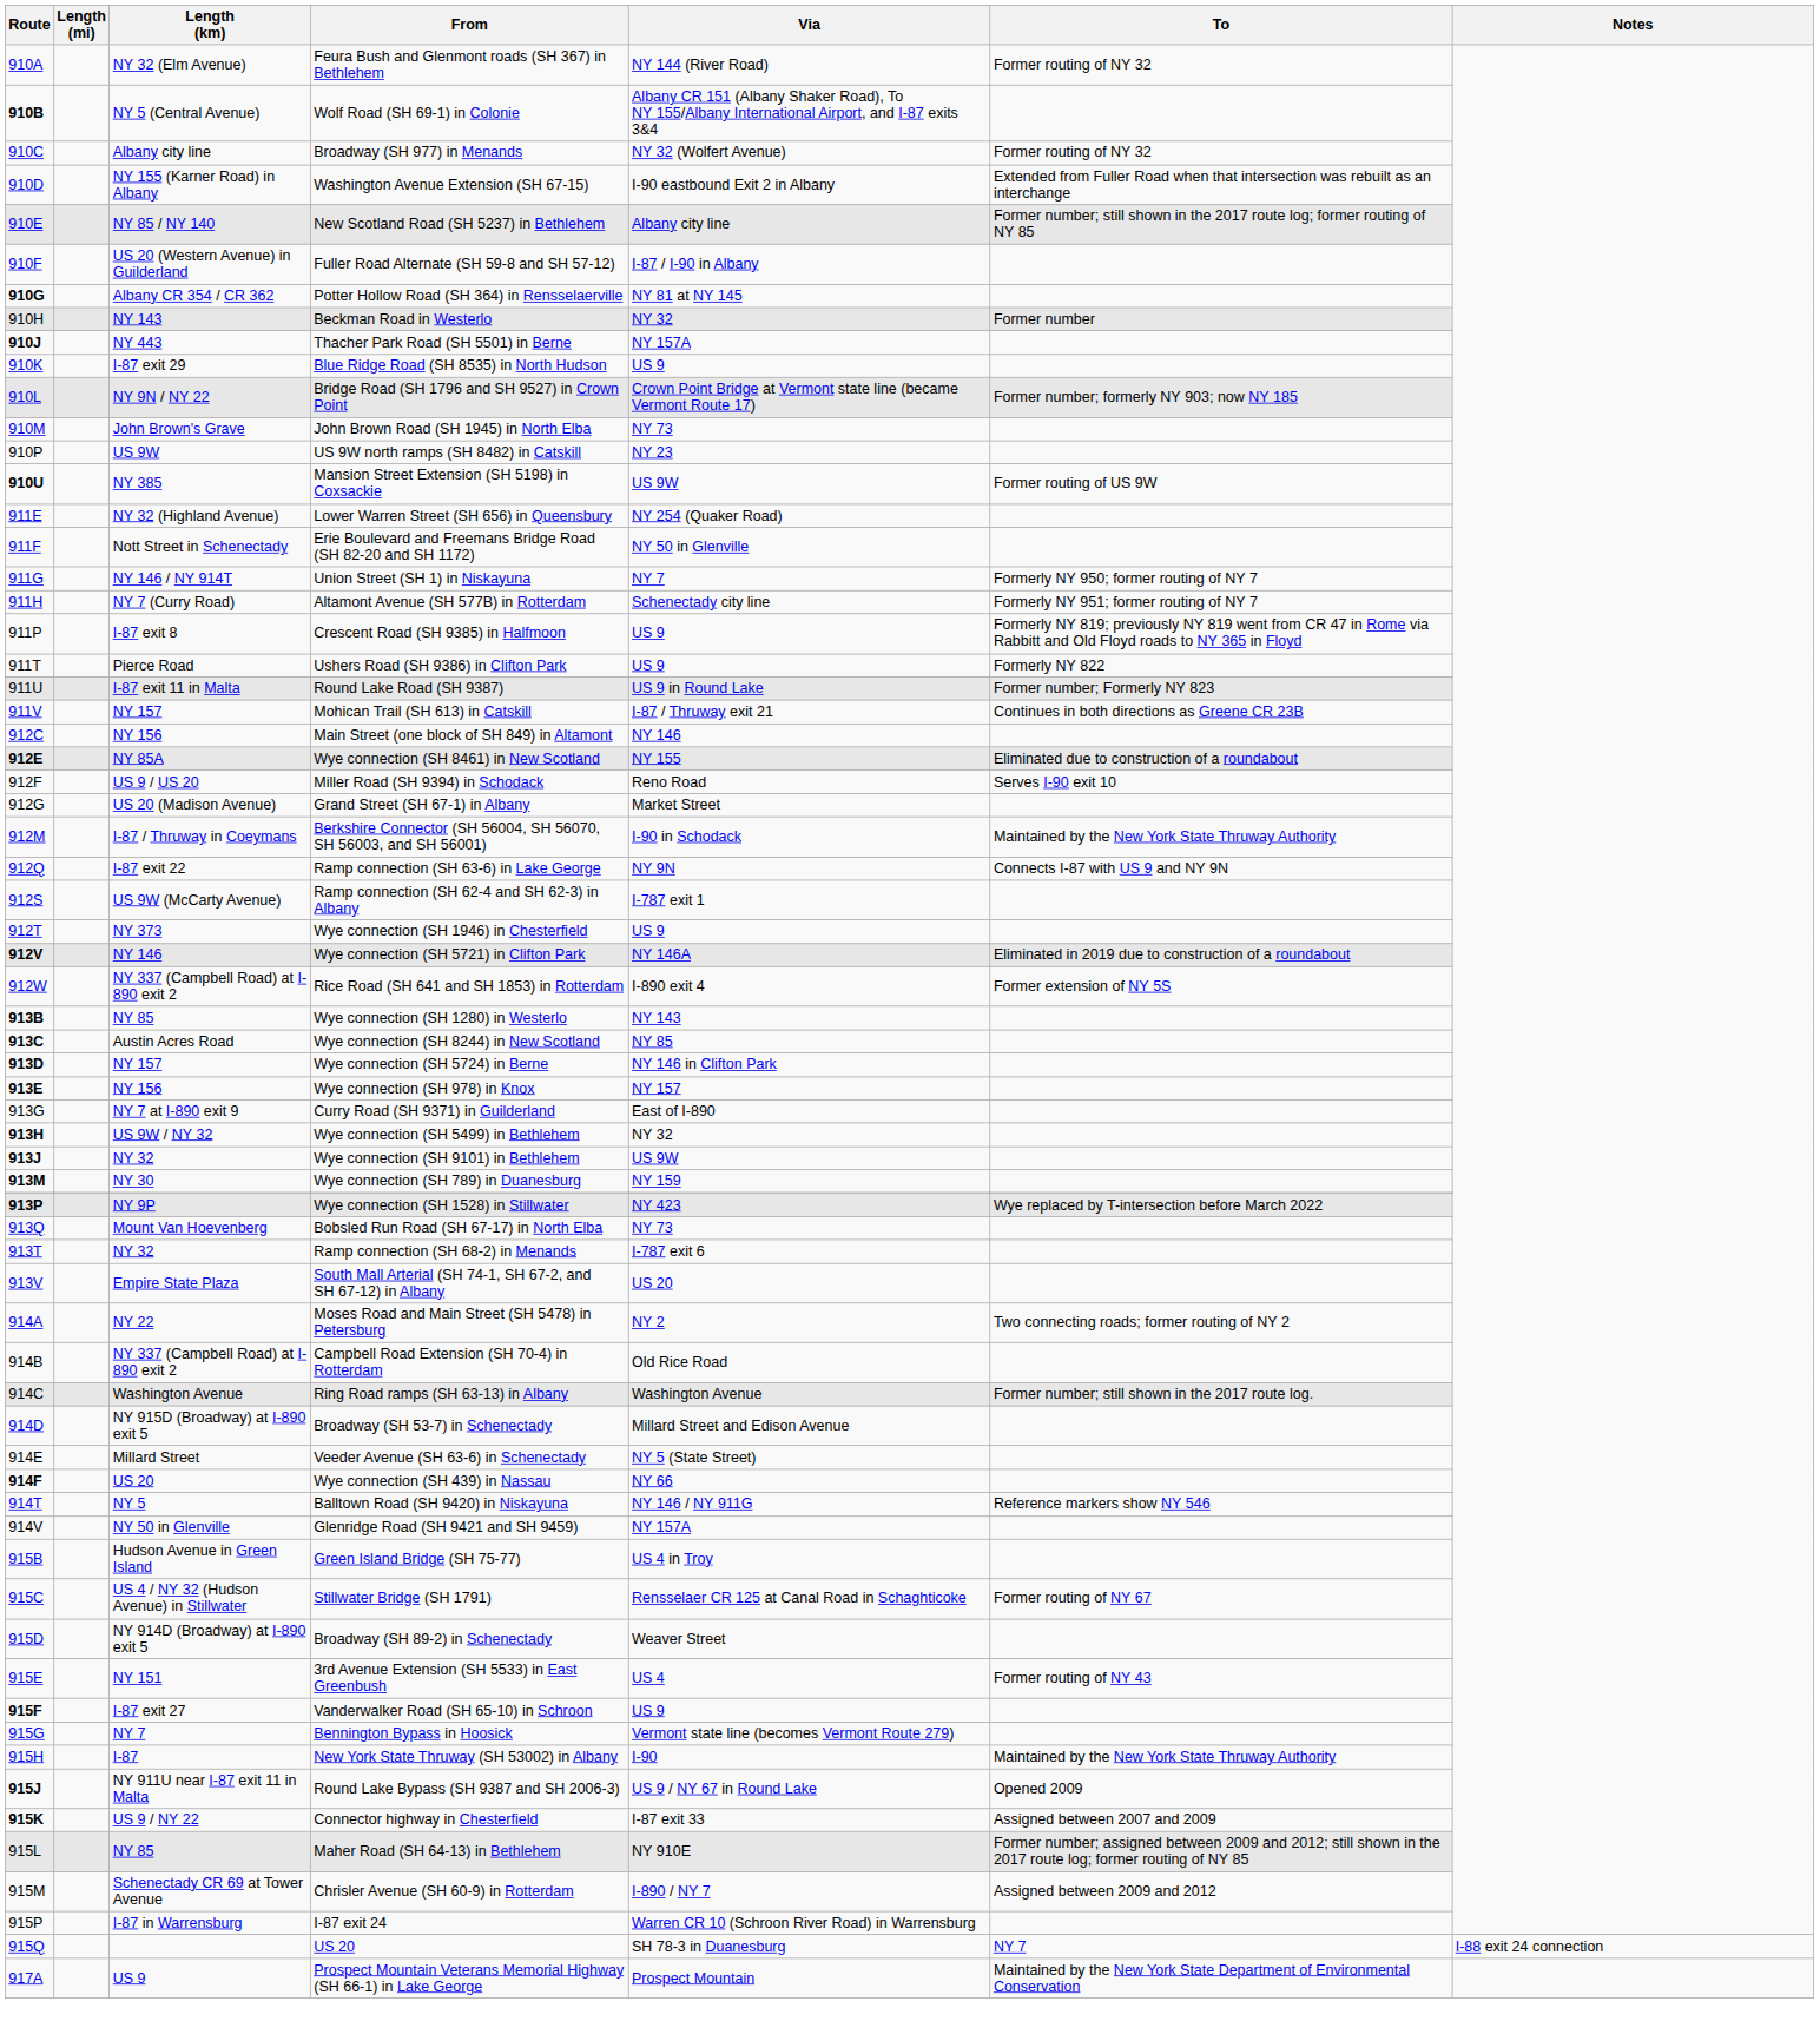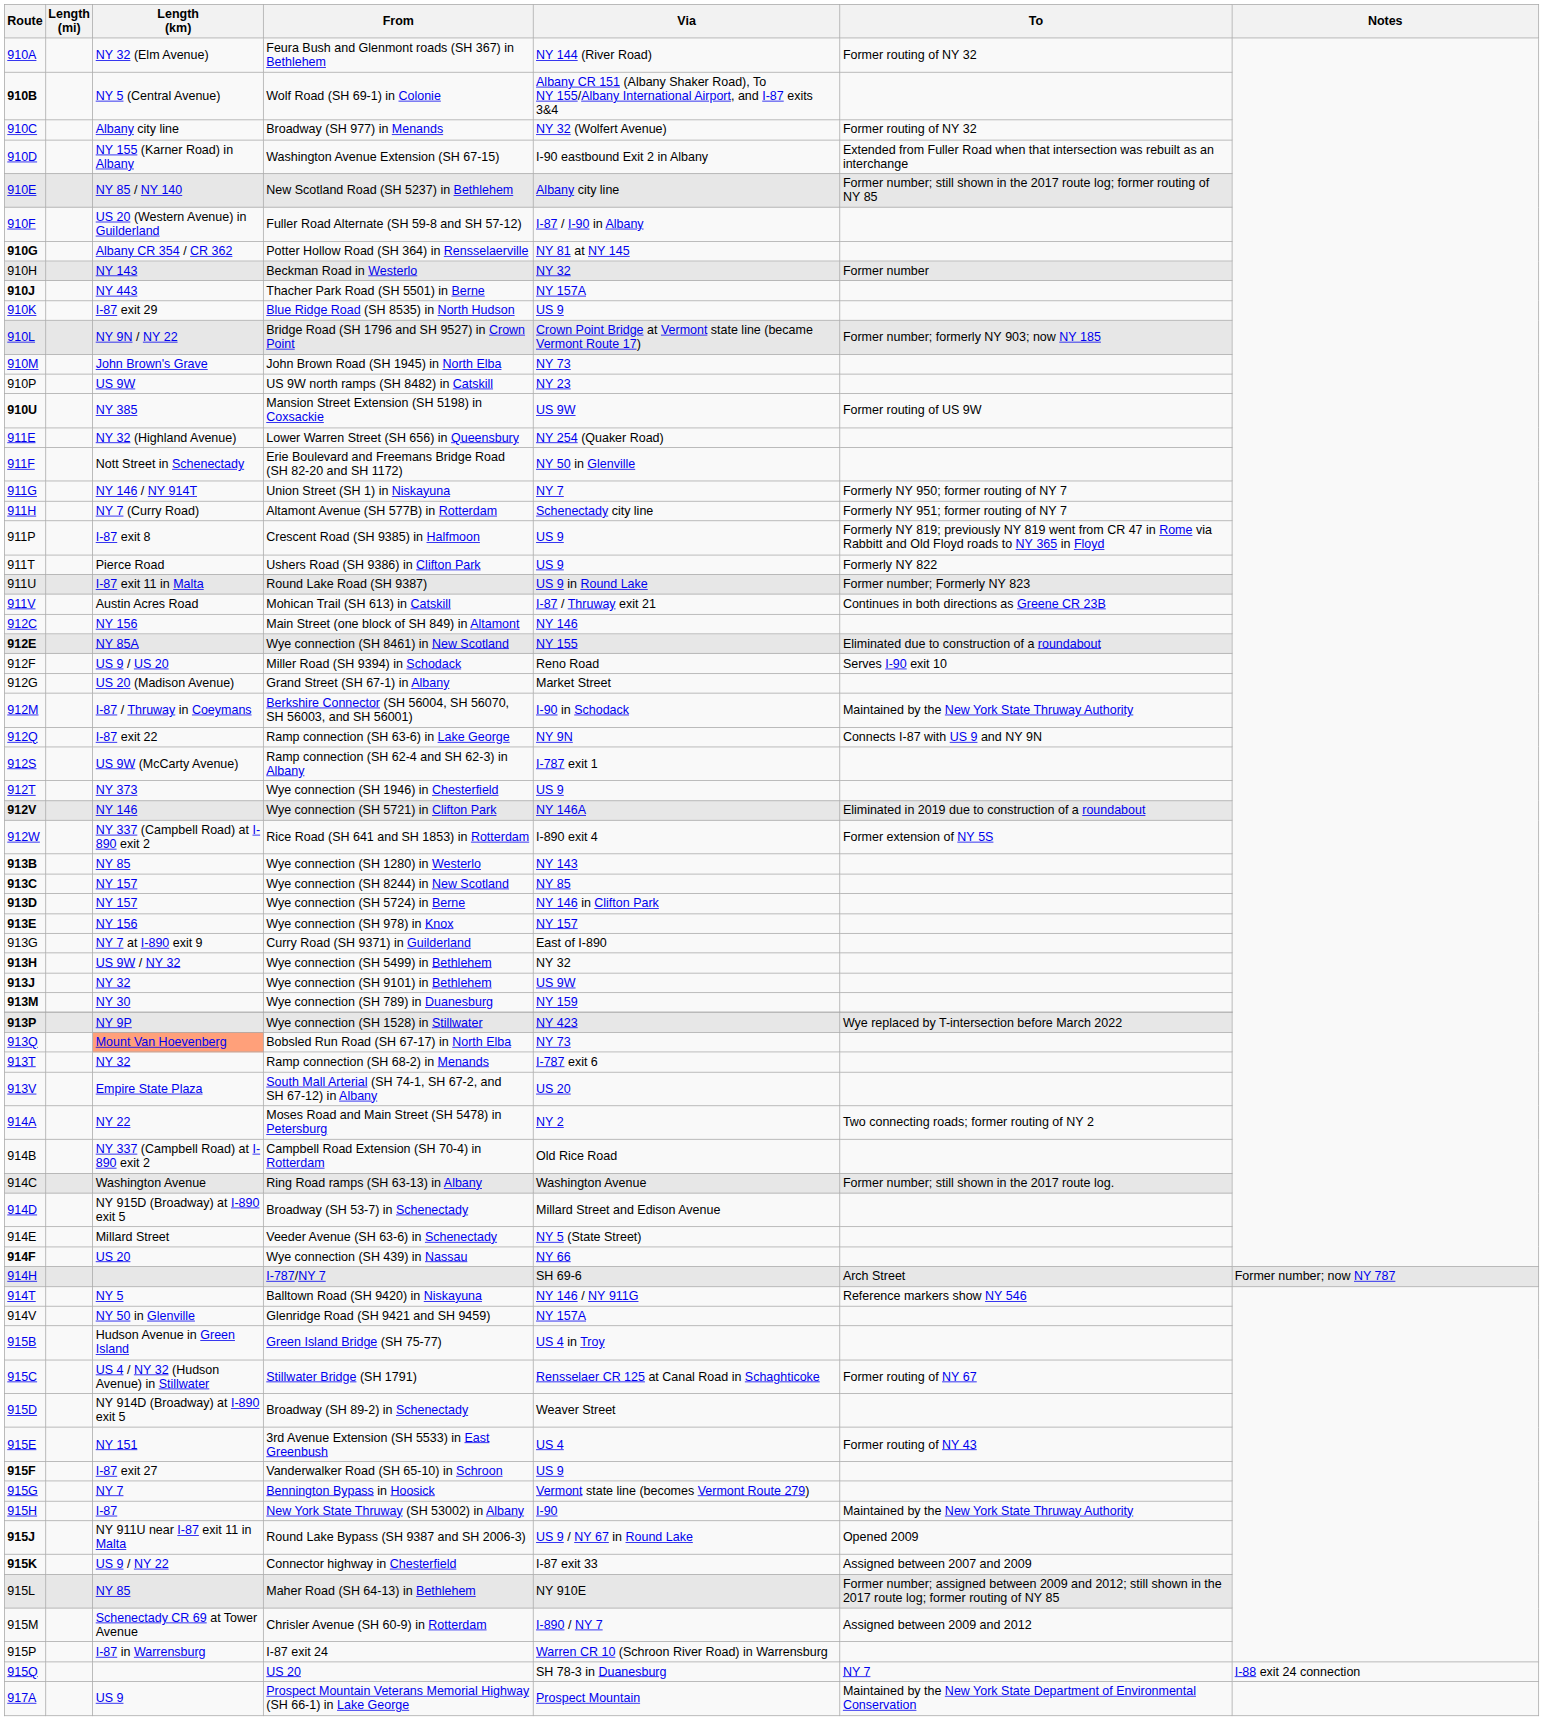Mohican Trail (SH 613) in Catskill | Length (km): NY 157 -> Austin Acres Road
Wye connection (SH 8244) in New Scotland | Length (km): Austin Acres Road -> NY 157
Bobsled Run Road (SH 67-17) in North Elba | Length (km): no background -> lightsalmon background
+ row: 914H | I-787/NY 7 | SH 69-6 | Arch Street | Former number; now NY 787
